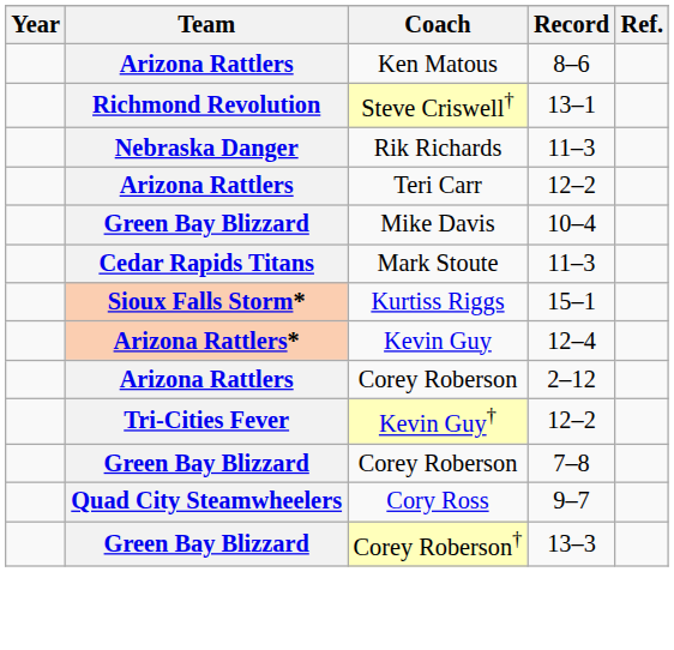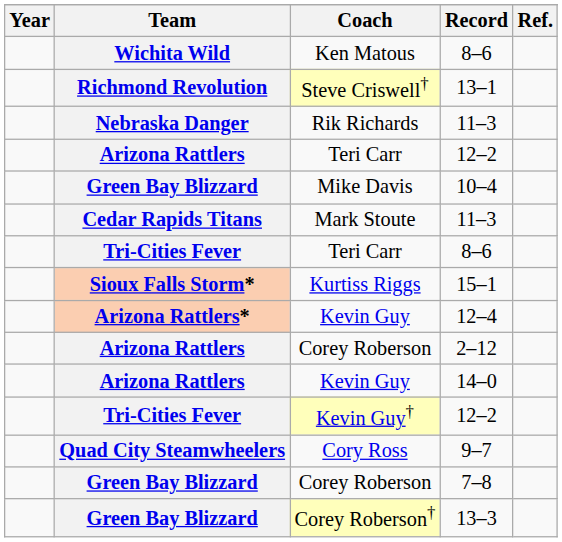Ken Matous | Team: Arizona Rattlers -> Wichita Wild
+ row: Tri-Cities Fever | Teri Carr | 8–6
+ row: Arizona Rattlers | Kevin Guy | 14–0
rows swapped: Cory Ross <-> Corey Roberson / 7–8
